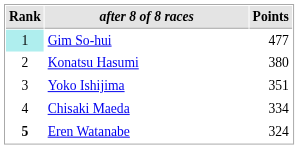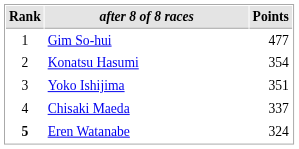Gim So-hui | Rank: paleturquoise background -> no background
Konatsu Hasumi | Points: 380 -> 354
Chisaki Maeda | Points: 334 -> 337
